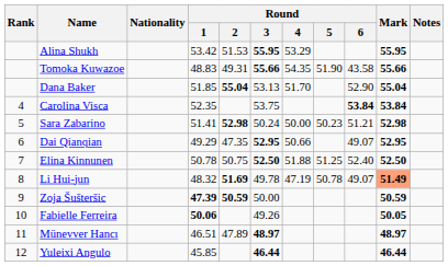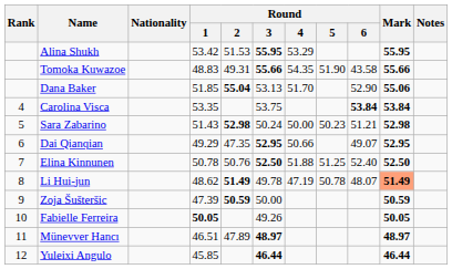Dana Baker | Mark: 55.04 -> 55.06
Carolina Visca | Round / 1: 52.35 -> 53.35
Sara Zabarino | Round / 1: 51.41 -> 51.43
Elina Kinnunen | Round / 2: 50.75 -> 50.76
Li Hui-jun | Round / 1: 48.32 -> 48.62
Li Hui-jun | Round / 2: 51.69 -> 51.49
Li Hui-jun | Round / 6: 49.07 -> 48.07
Zoja Šušteršic | Round / 1: bold -> normal
Fabielle Ferreira | Round / 1: 50.06 -> 50.05
